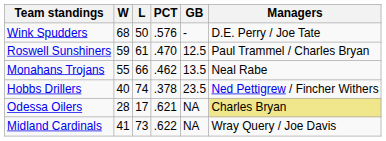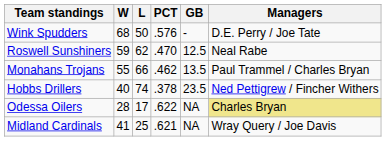Roswell Sunshiners | L: 61 -> 62
Roswell Sunshiners | Managers: Paul Trammel / Charles Bryan -> Neal Rabe
Monahans Trojans | Managers: Neal Rabe -> Paul Trammel / Charles Bryan
Odessa Oilers | PCT: .621 -> .622
Midland Cardinals | L: 73 -> 25
Midland Cardinals | PCT: .622 -> .621
